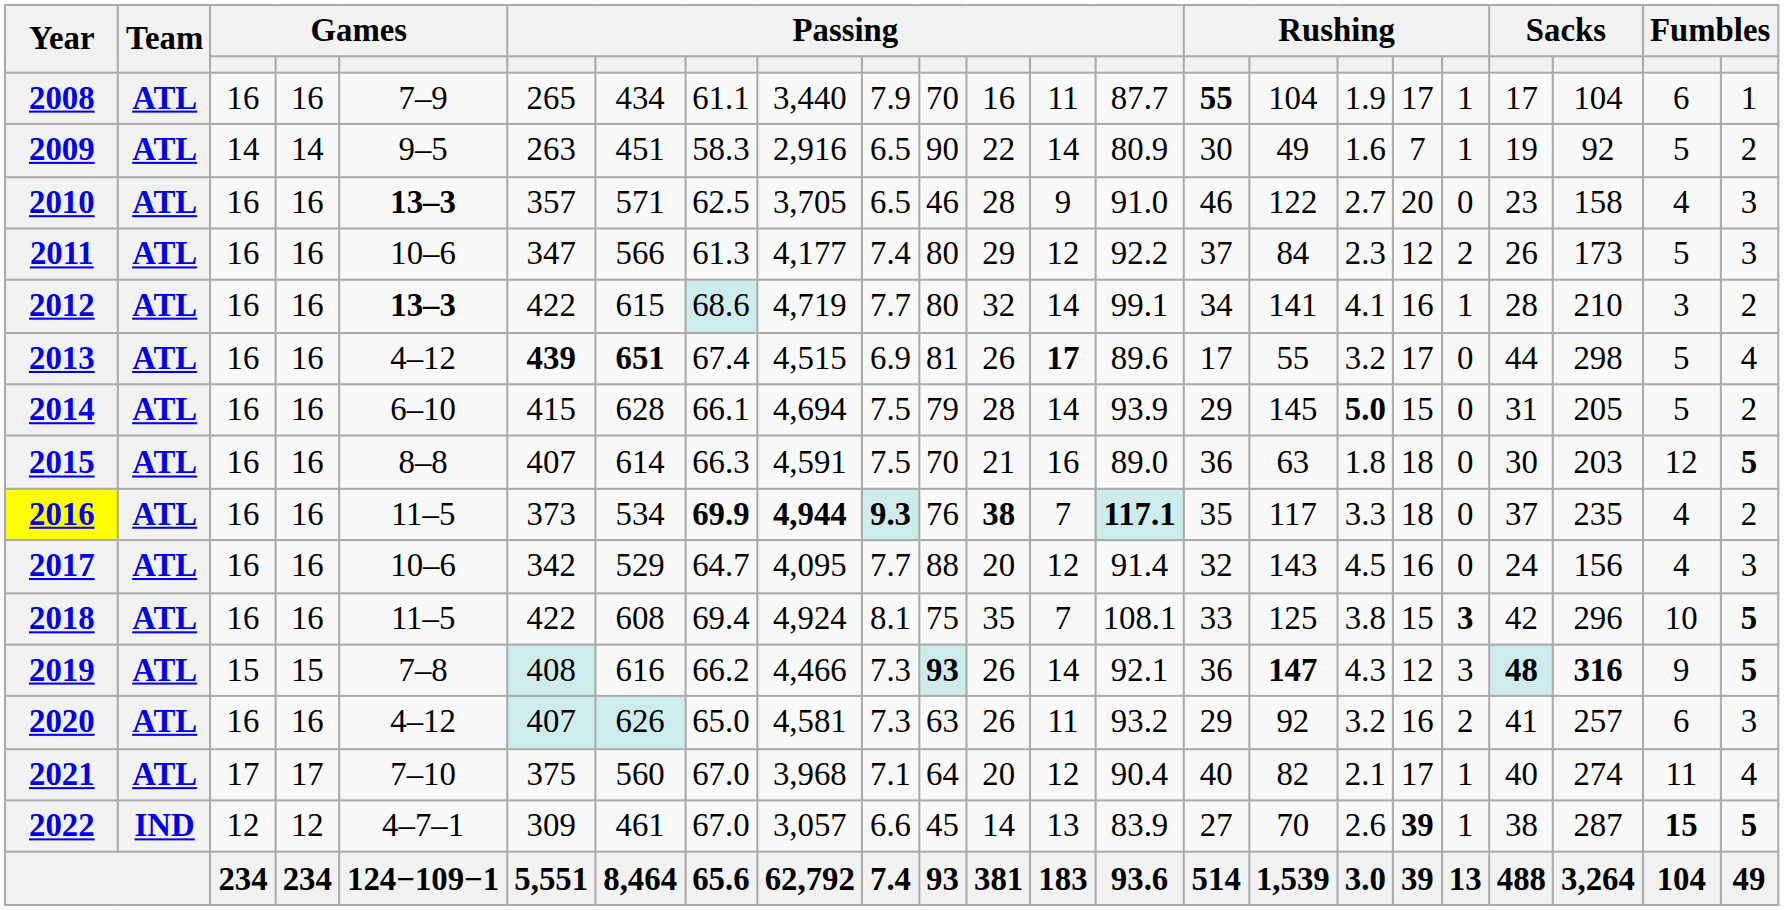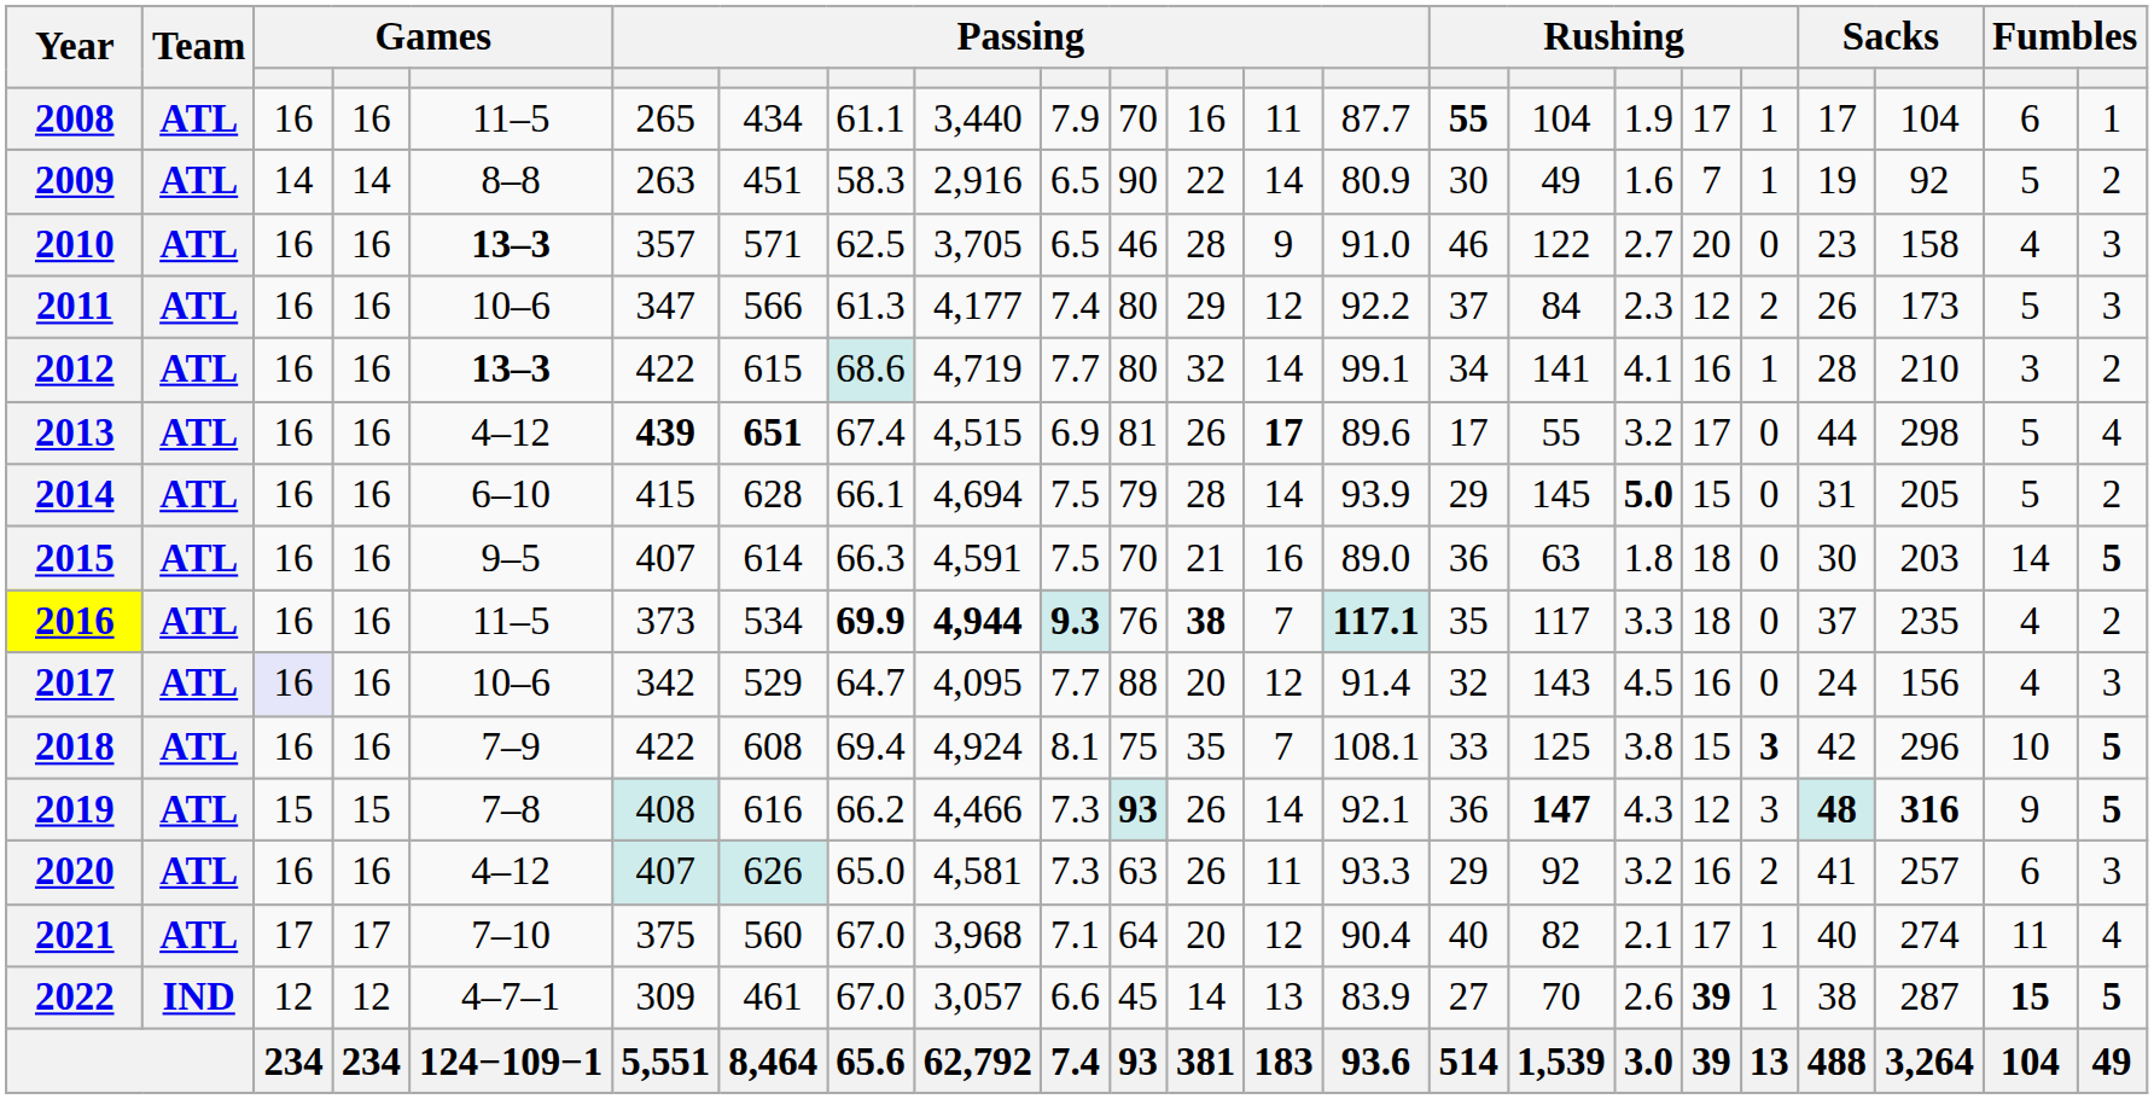2008 | column 5: 7–9 -> 11–5
2009 | column 5: 9–5 -> 8–8
2015 | column 5: 8–8 -> 9–5
2015 | column 22: 12 -> 14
2017 | column 3: no background -> lavender background
2018 | column 5: 11–5 -> 7–9
2020 | column 14: 93.2 -> 93.3
